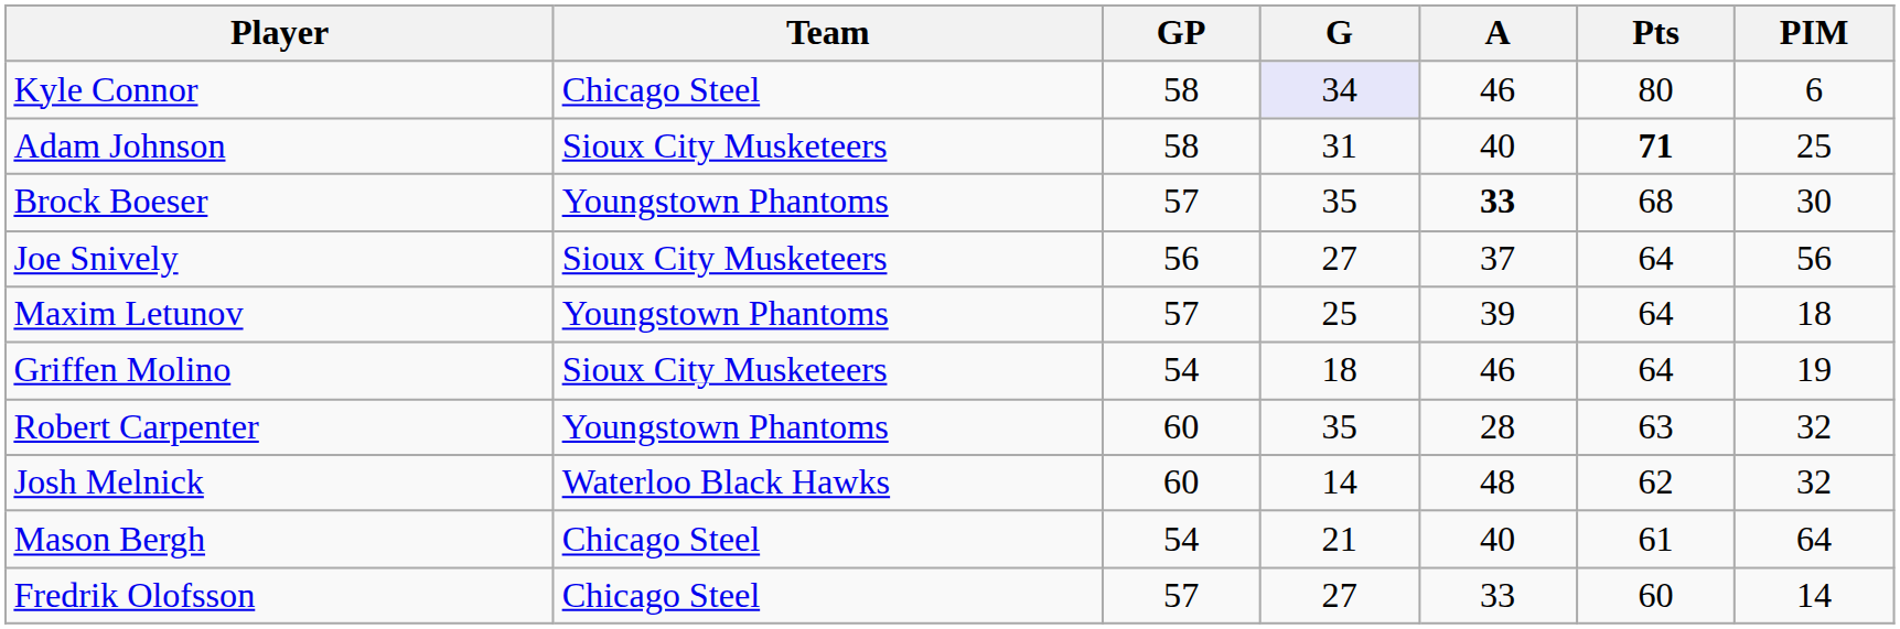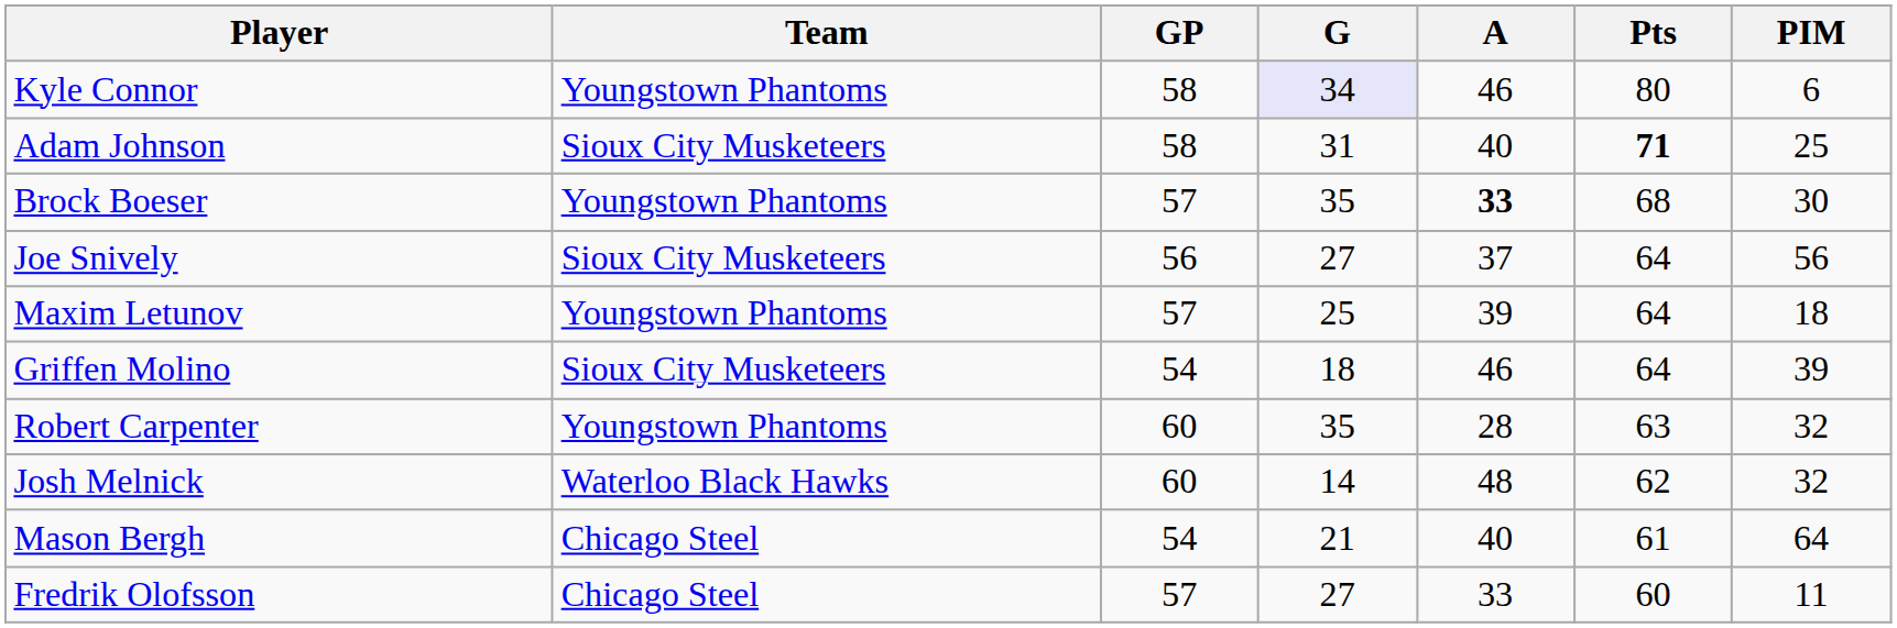Kyle Connor | Team: Chicago Steel -> Youngstown Phantoms
Griffen Molino | PIM: 19 -> 39
Fredrik Olofsson | PIM: 14 -> 11
